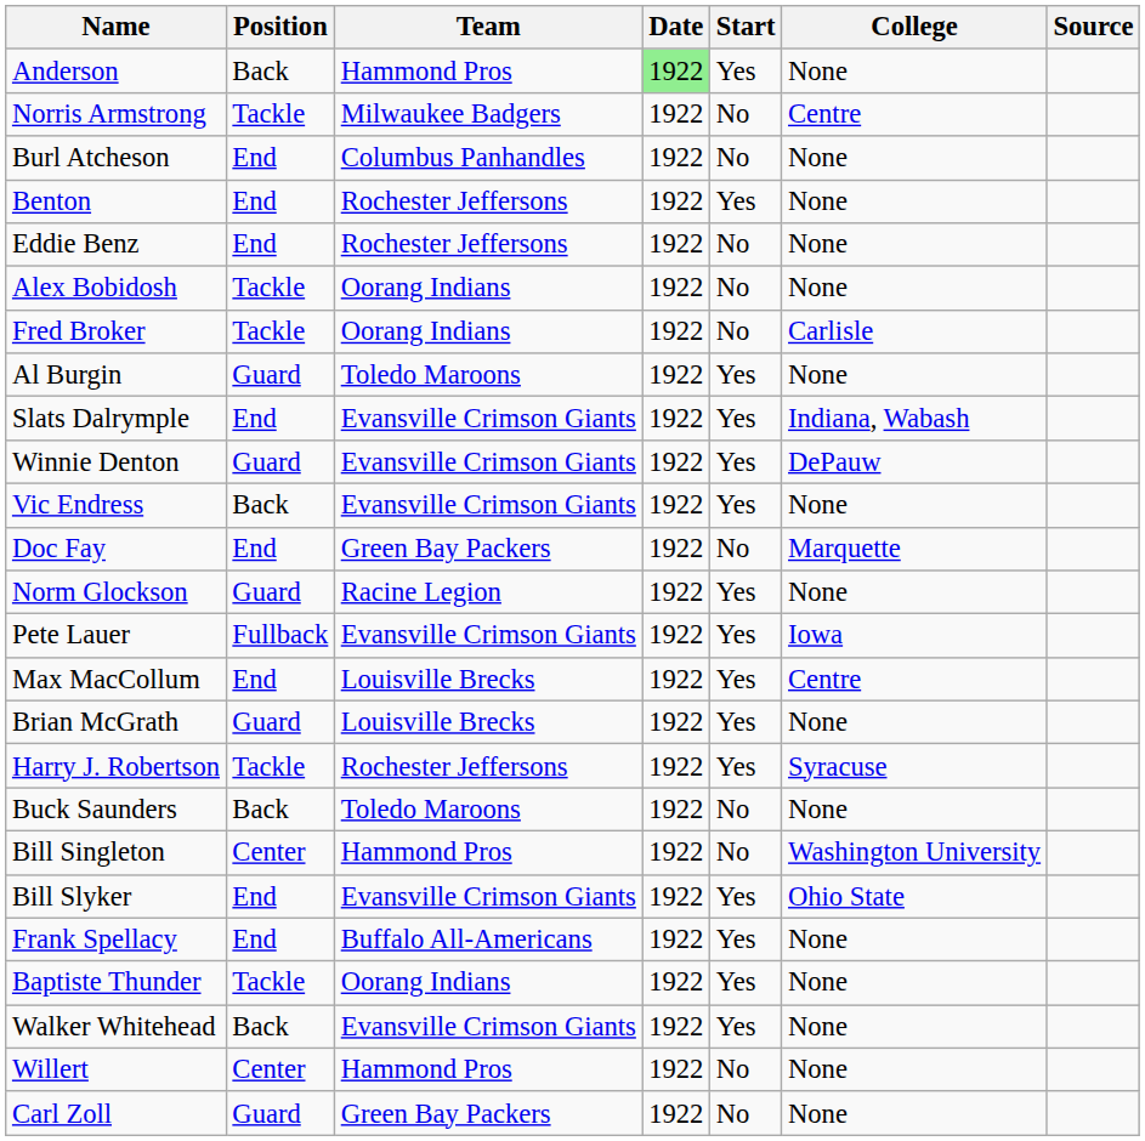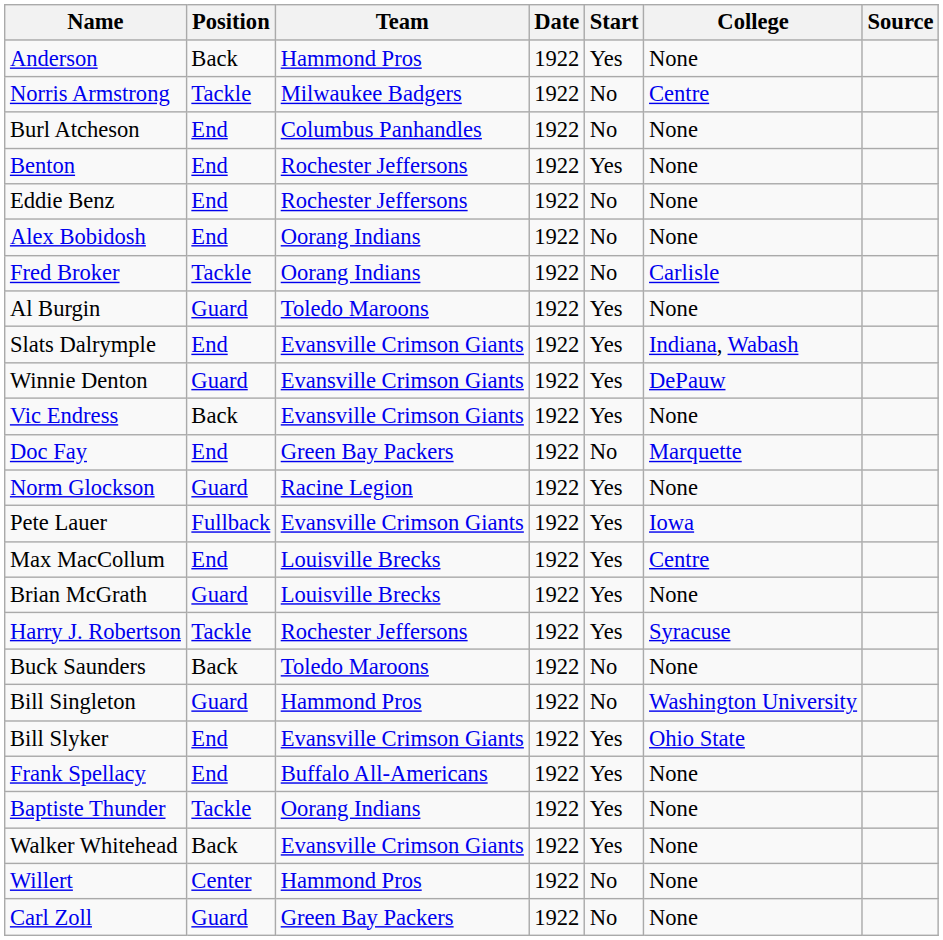Anderson | Date: lightgreen background -> no background
Alex Bobidosh | Position: Tackle -> End
Bill Singleton | Position: Center -> Guard
